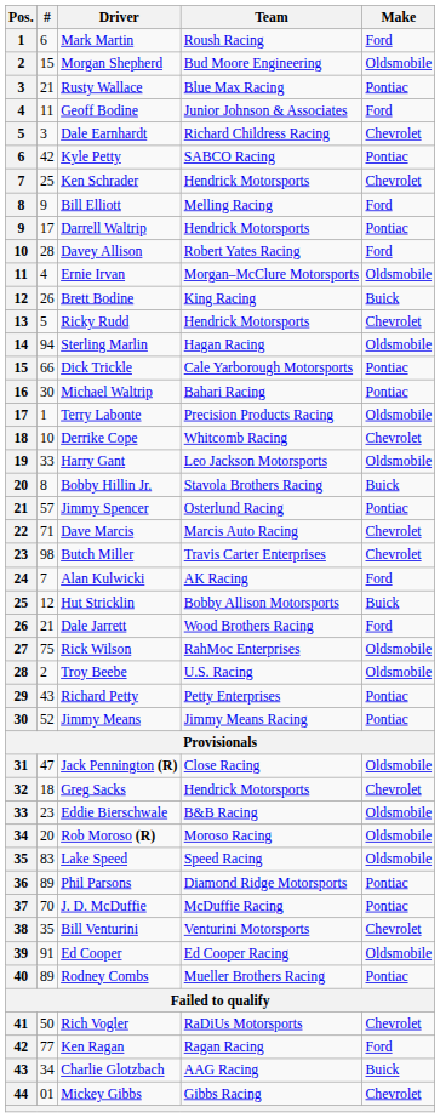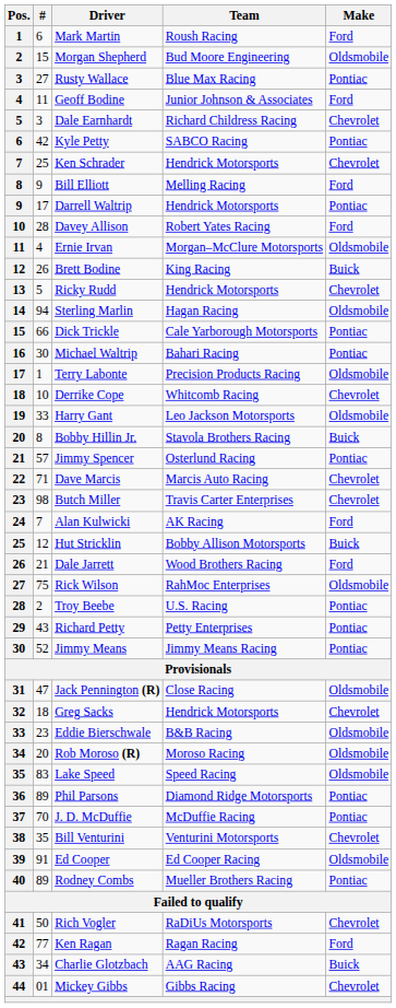Rusty Wallace | #: 21 -> 27
Troy Beebe | Make: Oldsmobile -> Pontiac
